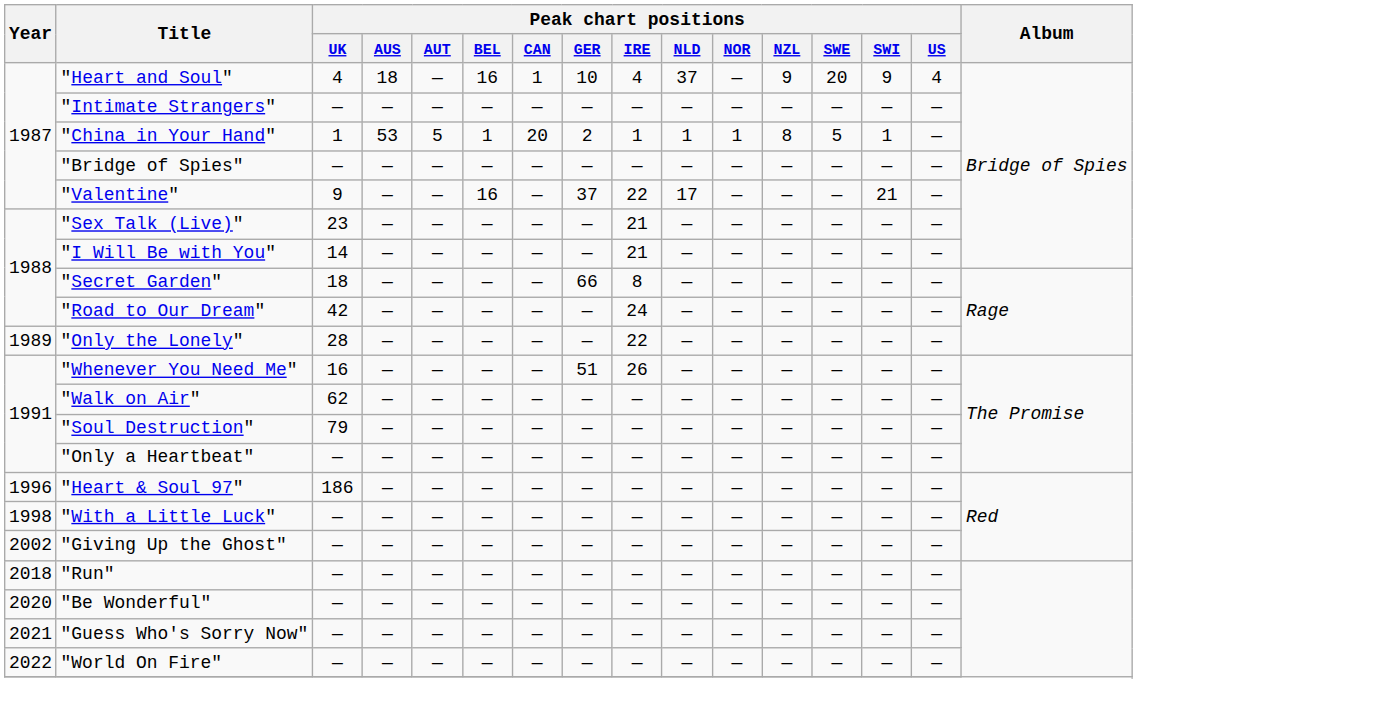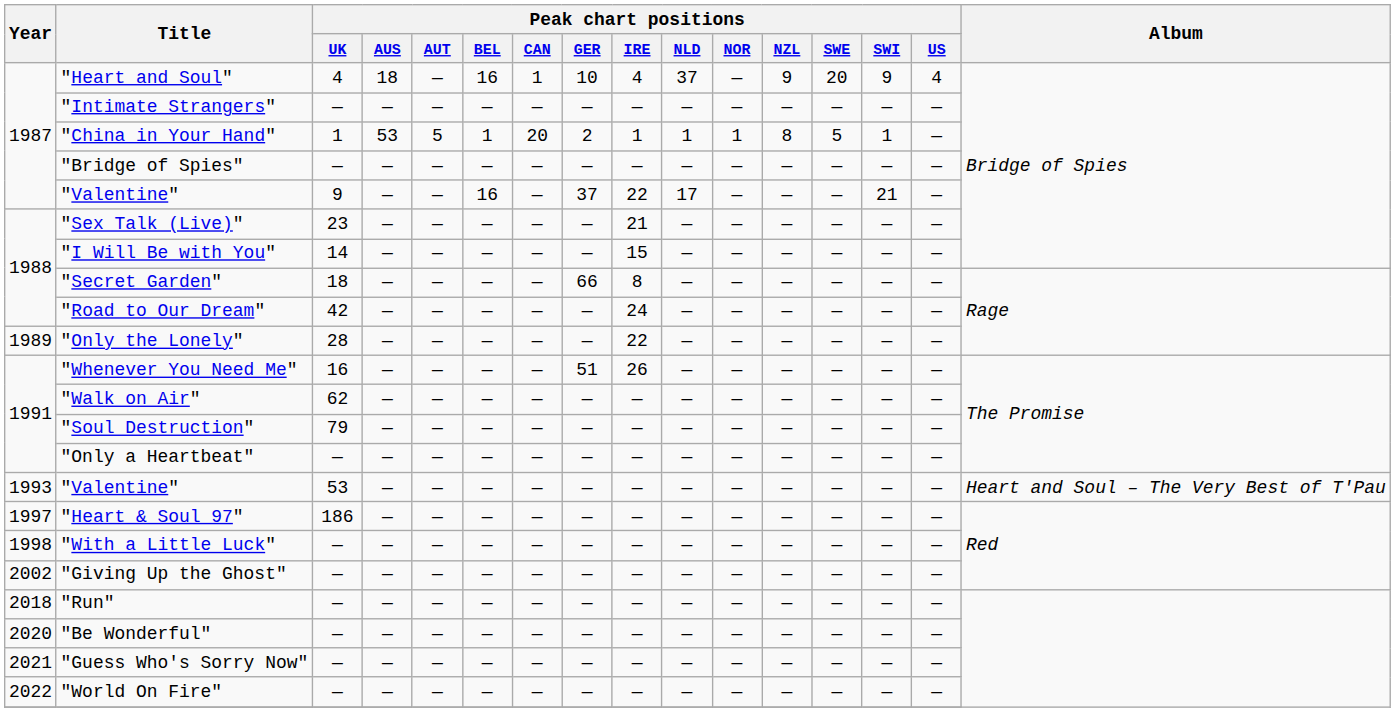"I Will Be with You" | Peak chart positions / IRE: 21 -> 15
+ row: 1993 | "Valentine" | 53 | — | — | — | — | — | — | — | — | — | — | — | — | Heart and Soul – The Very Best of T'Pau
"Heart & Soul 97" | Year: 1996 -> 1997
